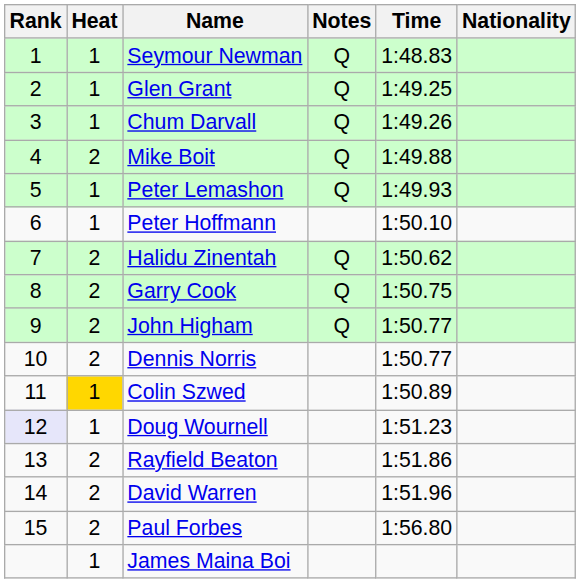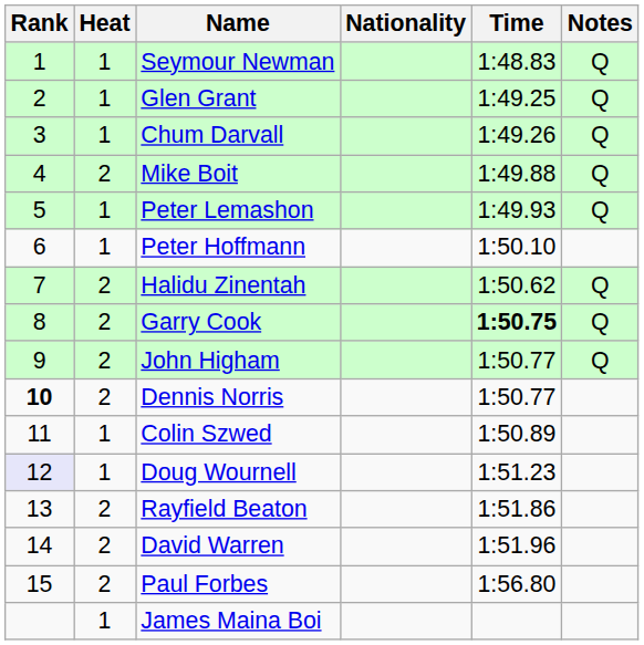columns swapped: Nationality <-> Notes
Garry Cook | Time: normal -> bold
Dennis Norris | Rank: normal -> bold
Colin Szwed | Heat: gold background -> no background
